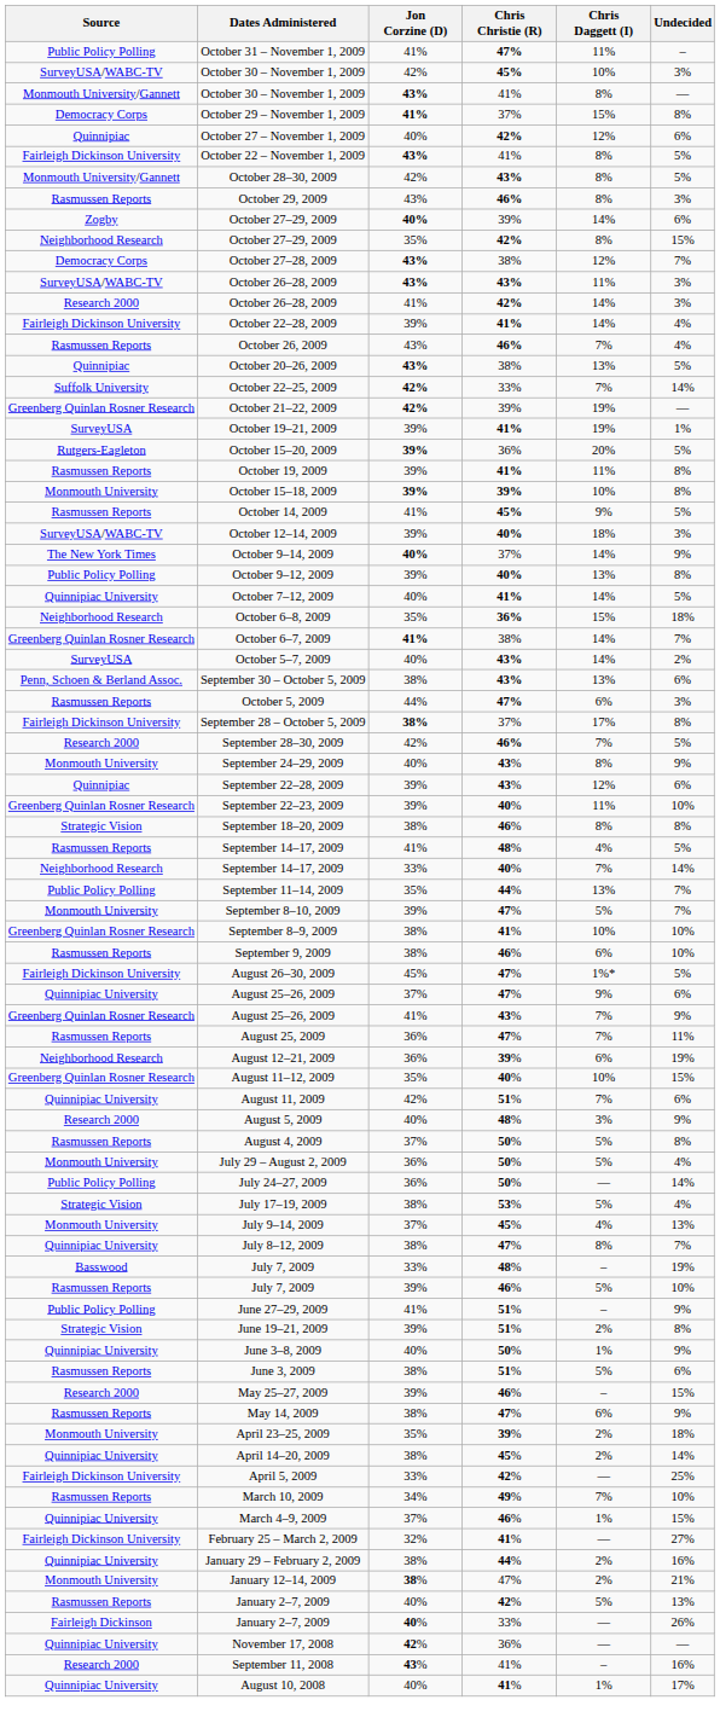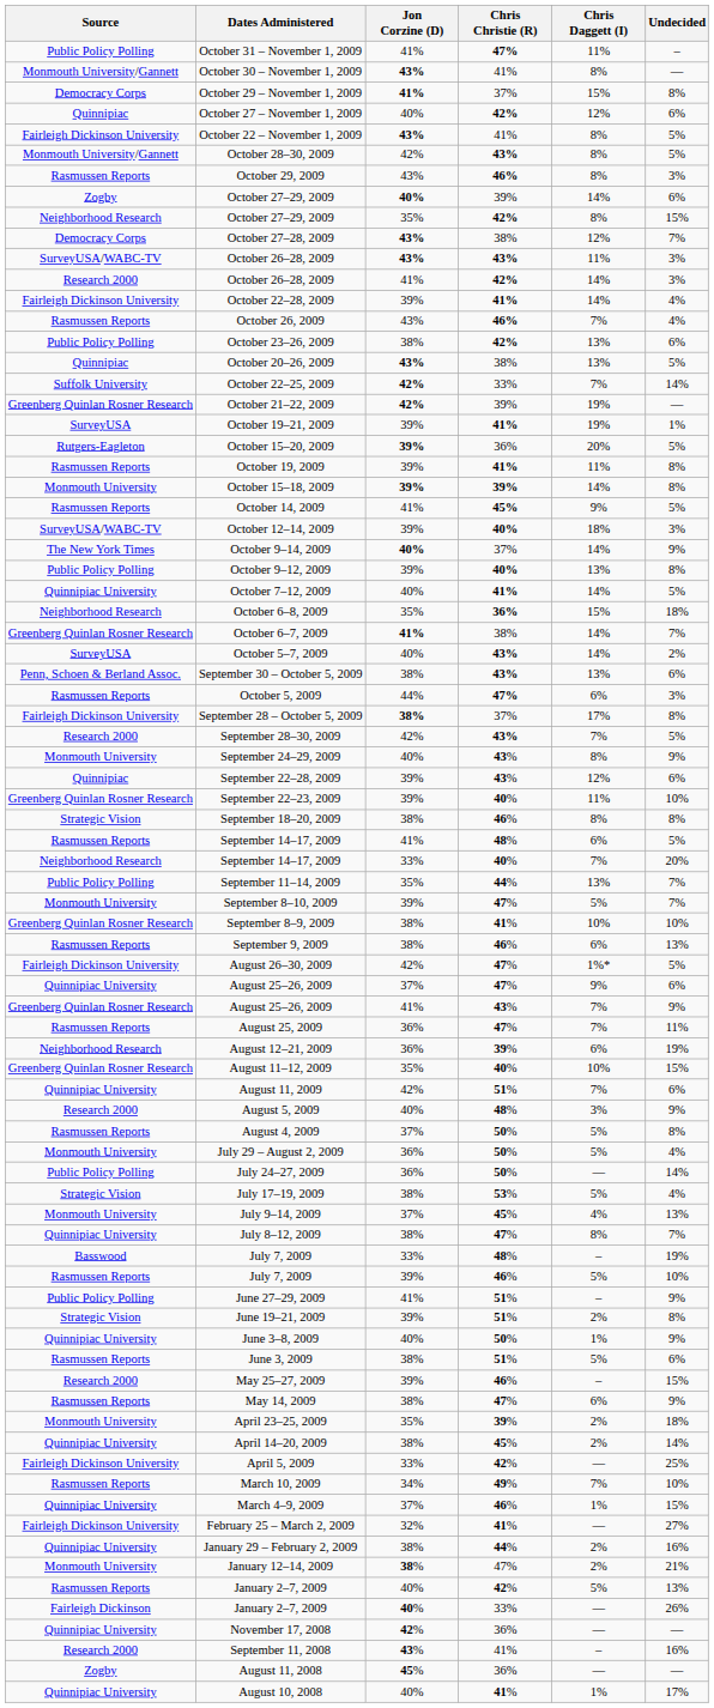- row: SurveyUSA/WABC-TV | October 30 – November 1, 2009 | 42% | 45% | 10% | 3%
+ row: Public Policy Polling | October 23–26, 2009 | 38% | 42% | 13% | 6%
October 15–18, 2009 | Chris Daggett (I): 10% -> 14%
September 28–30, 2009 | Chris Christie (R): 46% -> 43%
Rasmussen Reports / September 14–17, 2009 | Chris Daggett (I): 4% -> 6%
Neighborhood Research / September 14–17, 2009 | Undecided: 14% -> 20%
September 9, 2009 | Undecided: 10% -> 13%
August 26–30, 2009 | Jon Corzine (D): 45% -> 42%
+ row: Zogby | August 11, 2008 | 45% | 36% | — | —
